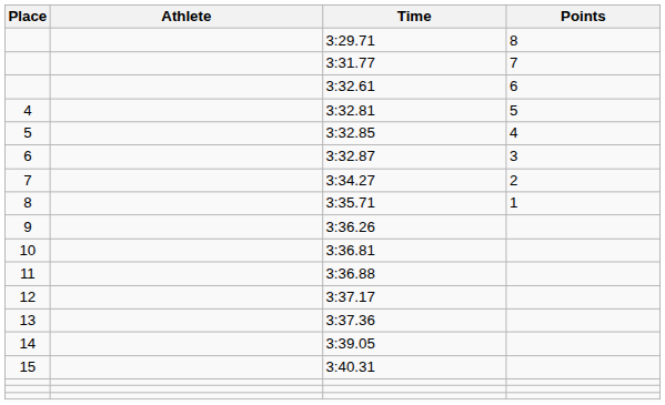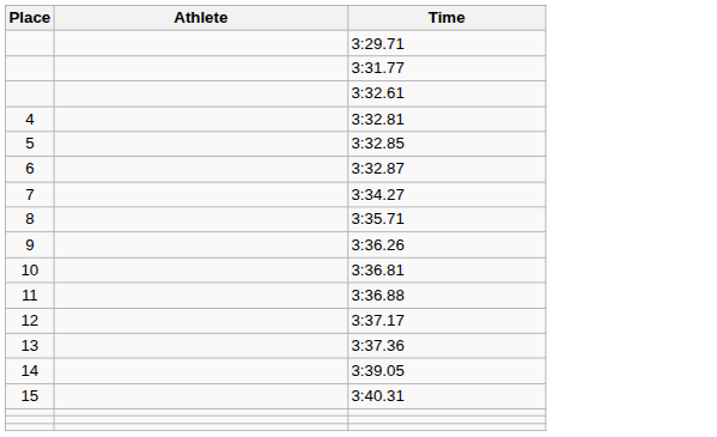- column: Points | 8 | 7 | 6 | 5 | 4 | 3 | 2 | 1
